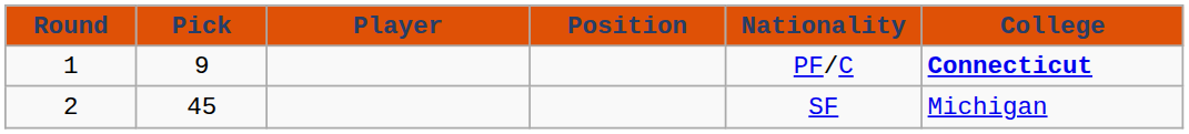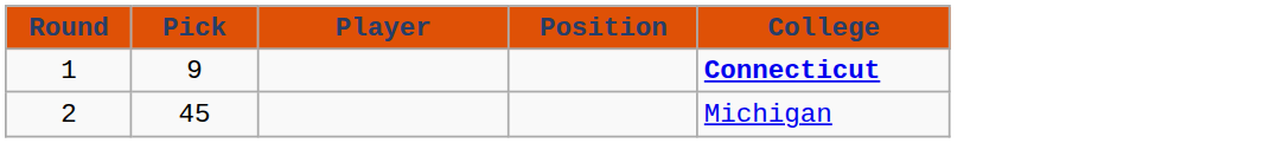- column: Nationality | PF/C | SF
